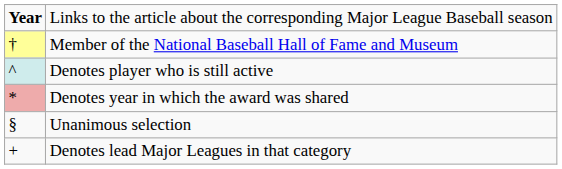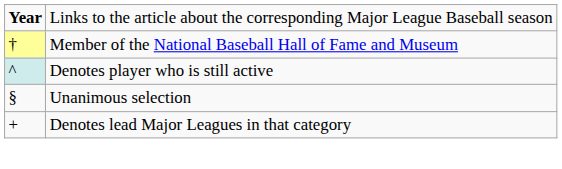- row: * | Denotes year in which the award was shared
